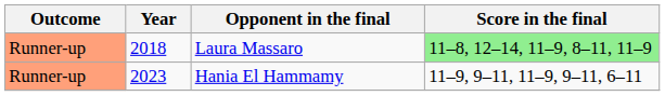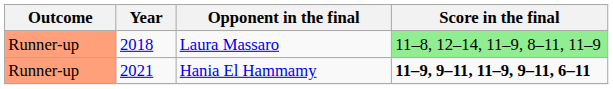Hania El Hammamy | Year: 2023 -> 2021
Hania El Hammamy | Score in the final: normal -> bold
